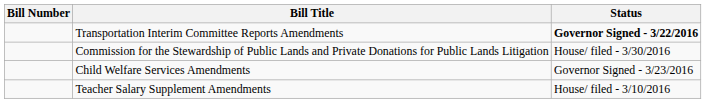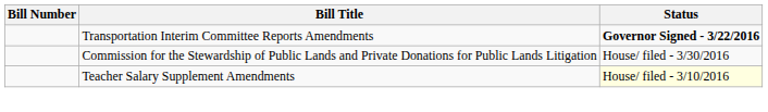- row: Child Welfare Services Amendments | Governor Signed - 3/23/2016
Teacher Salary Supplement Amendments | Status: no background -> lightyellow background
